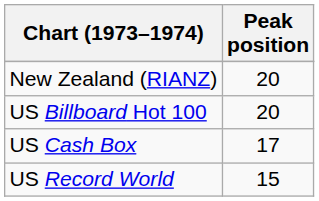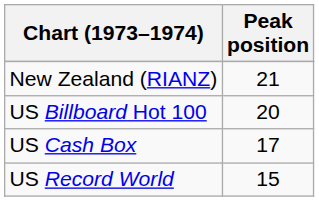New Zealand (RIANZ) | Peak position: 20 -> 21
